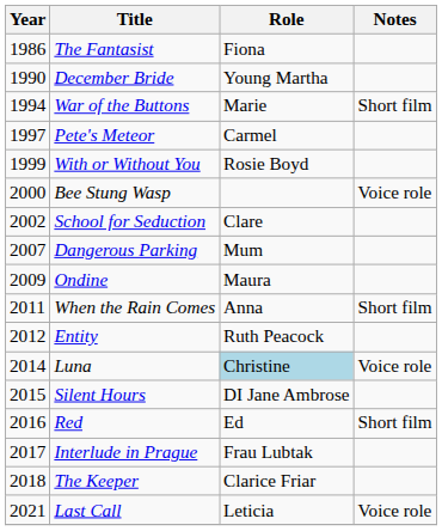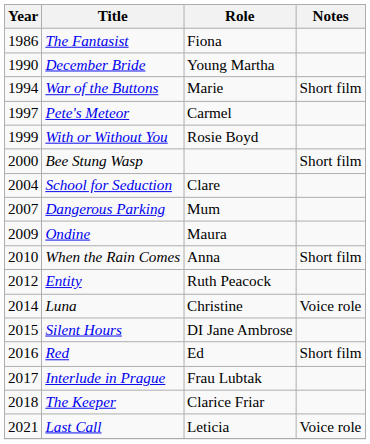Bee Stung Wasp | Notes: Voice role -> Short film
School for Seduction | Year: 2002 -> 2004
When the Rain Comes | Year: 2011 -> 2010
Luna | Role: lightblue background -> no background
